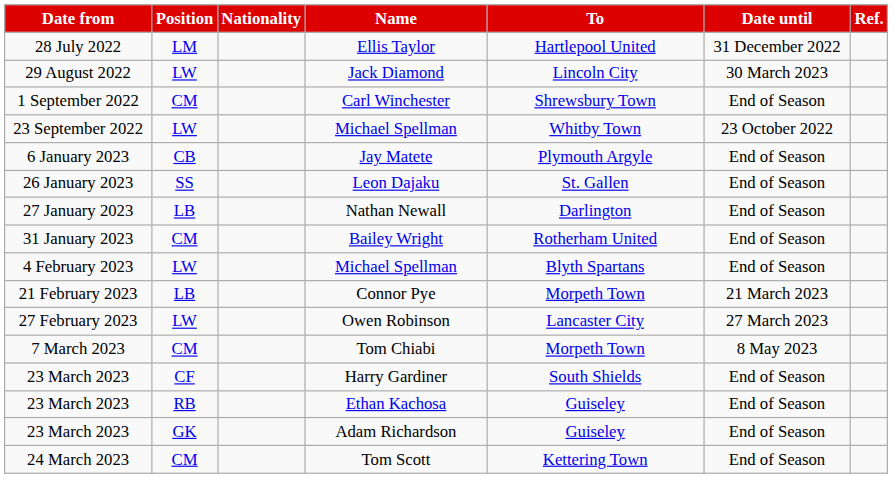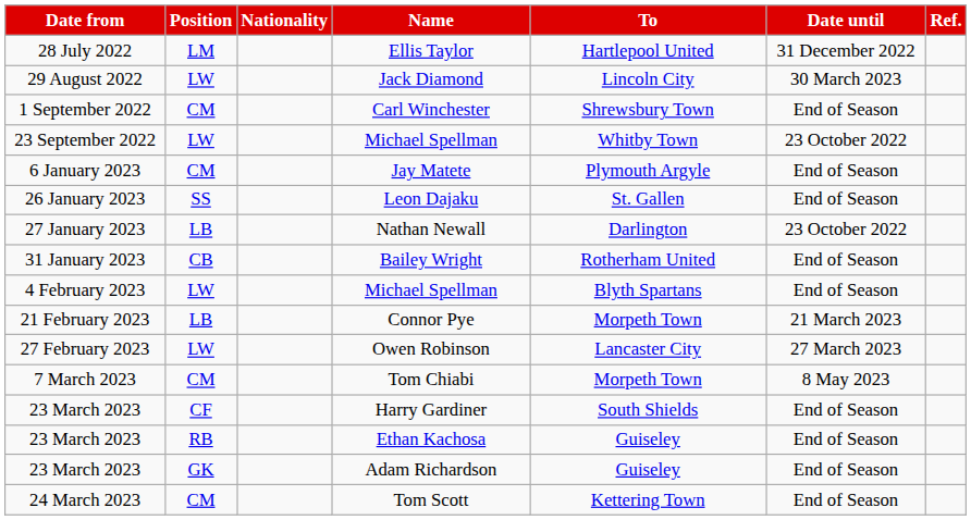Jay Matete | Position: CB -> CM
Nathan Newall | Date until: End of Season -> 23 October 2022
Bailey Wright | Position: CM -> CB
